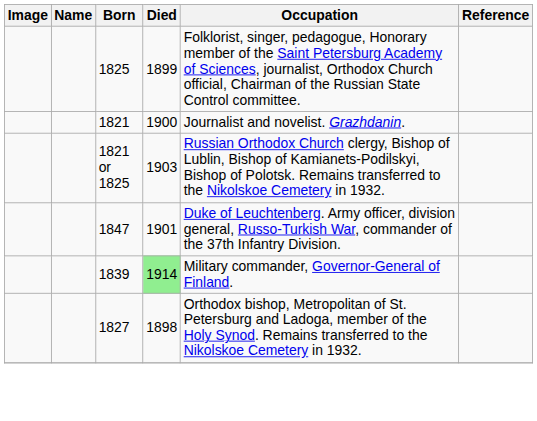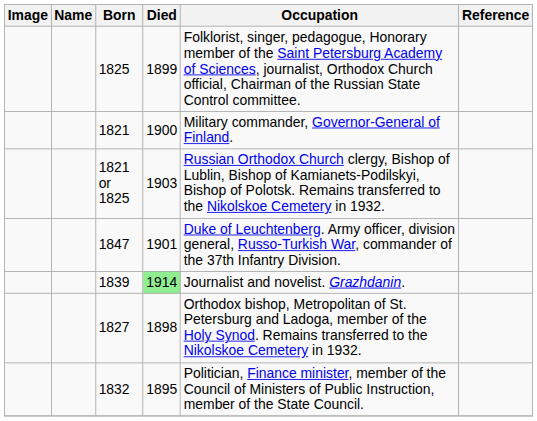1821 | Occupation: Journalist and novelist. Grazhdanin. -> Military commander, Governor-General of Finland.
1839 | Occupation: Military commander, Governor-General of Finland. -> Journalist and novelist. Grazhdanin.
+ row: 1832 | 1895 | Politician, Finance minister, member of the Council of Ministers of Public Instruction, member of the State Council.
